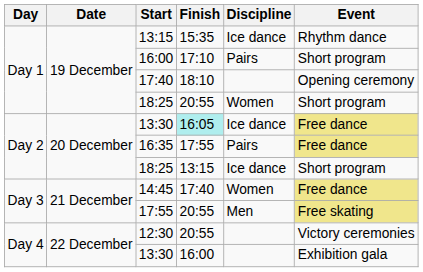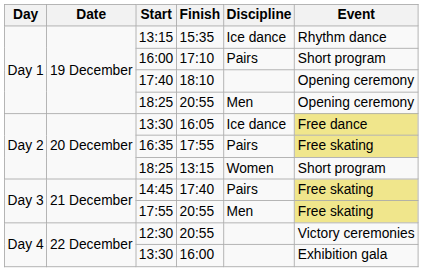Day 1 / 18:25 | Discipline: Women -> Men
Day 1 / 18:25 | Event: Short program -> Opening ceremony
Day 2 / 13:30 | Finish: paleturquoise background -> no background
16:35 | Event: Free dance -> Free skating
Day 2 / 18:25 | Discipline: Ice dance -> Women
14:45 | Discipline: Women -> Pairs
14:45 | Event: Free dance -> Free skating
